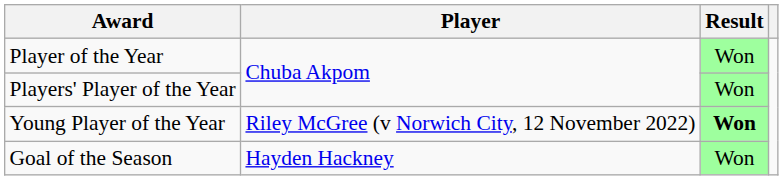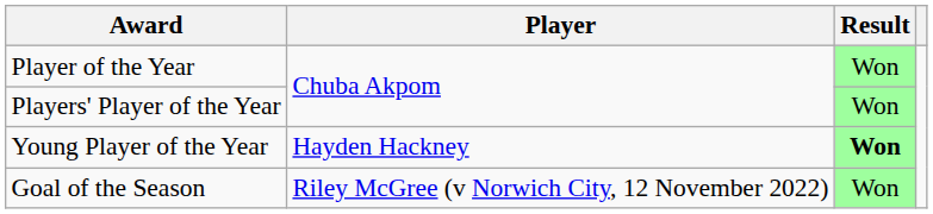Young Player of the Year | Player: Riley McGree (v Norwich City, 12 November 2022) -> Hayden Hackney
Goal of the Season | Player: Hayden Hackney -> Riley McGree (v Norwich City, 12 November 2022)
